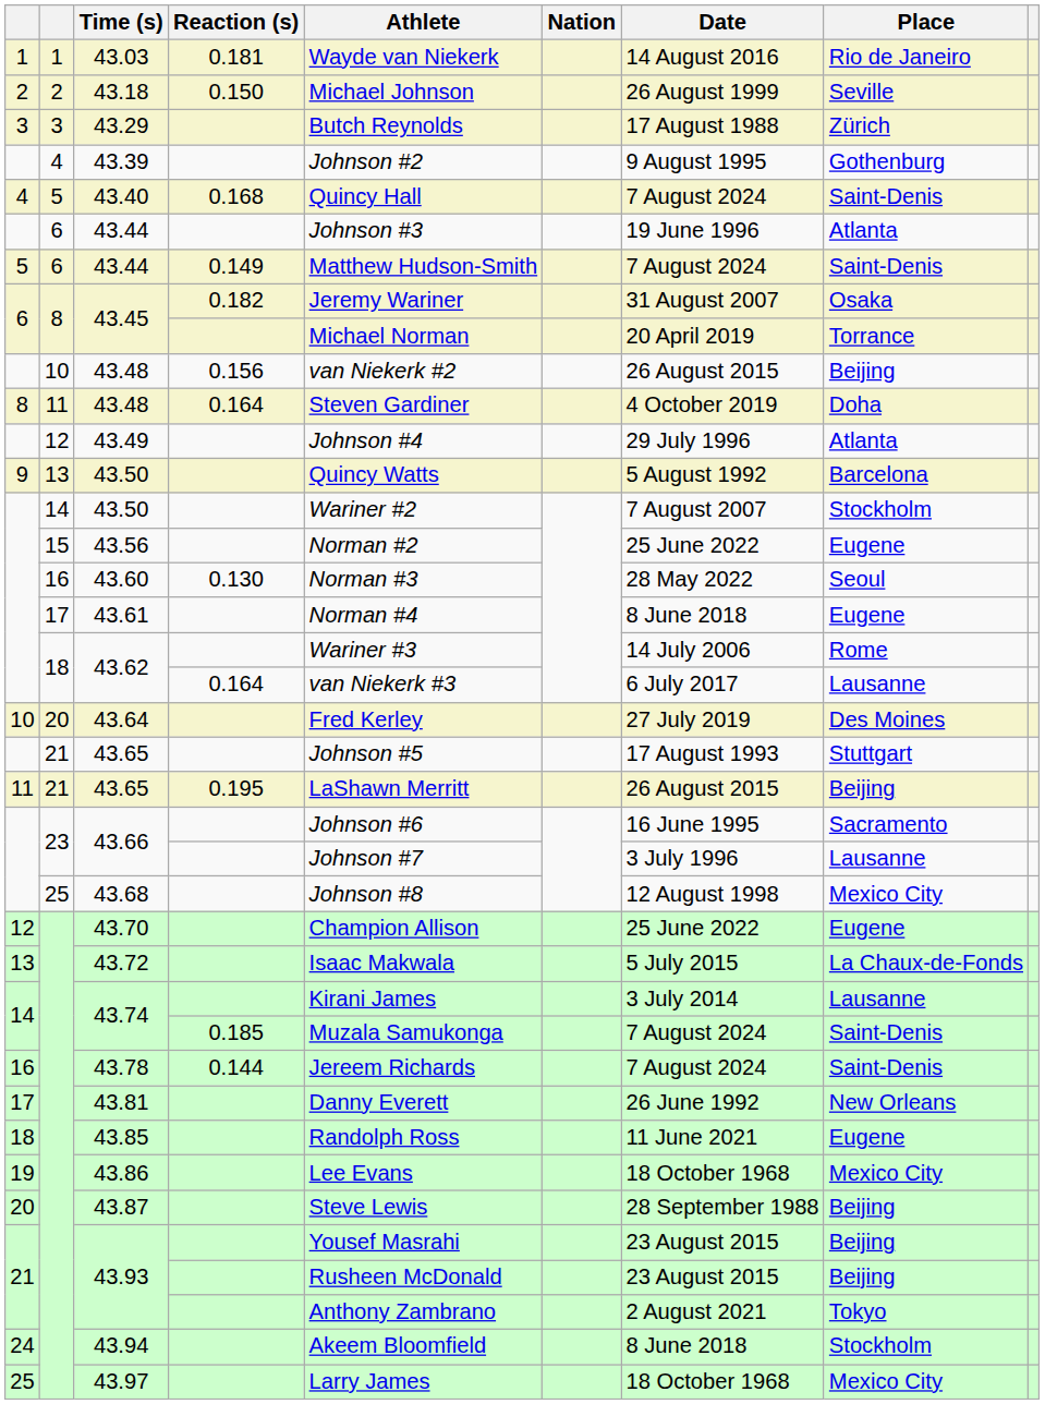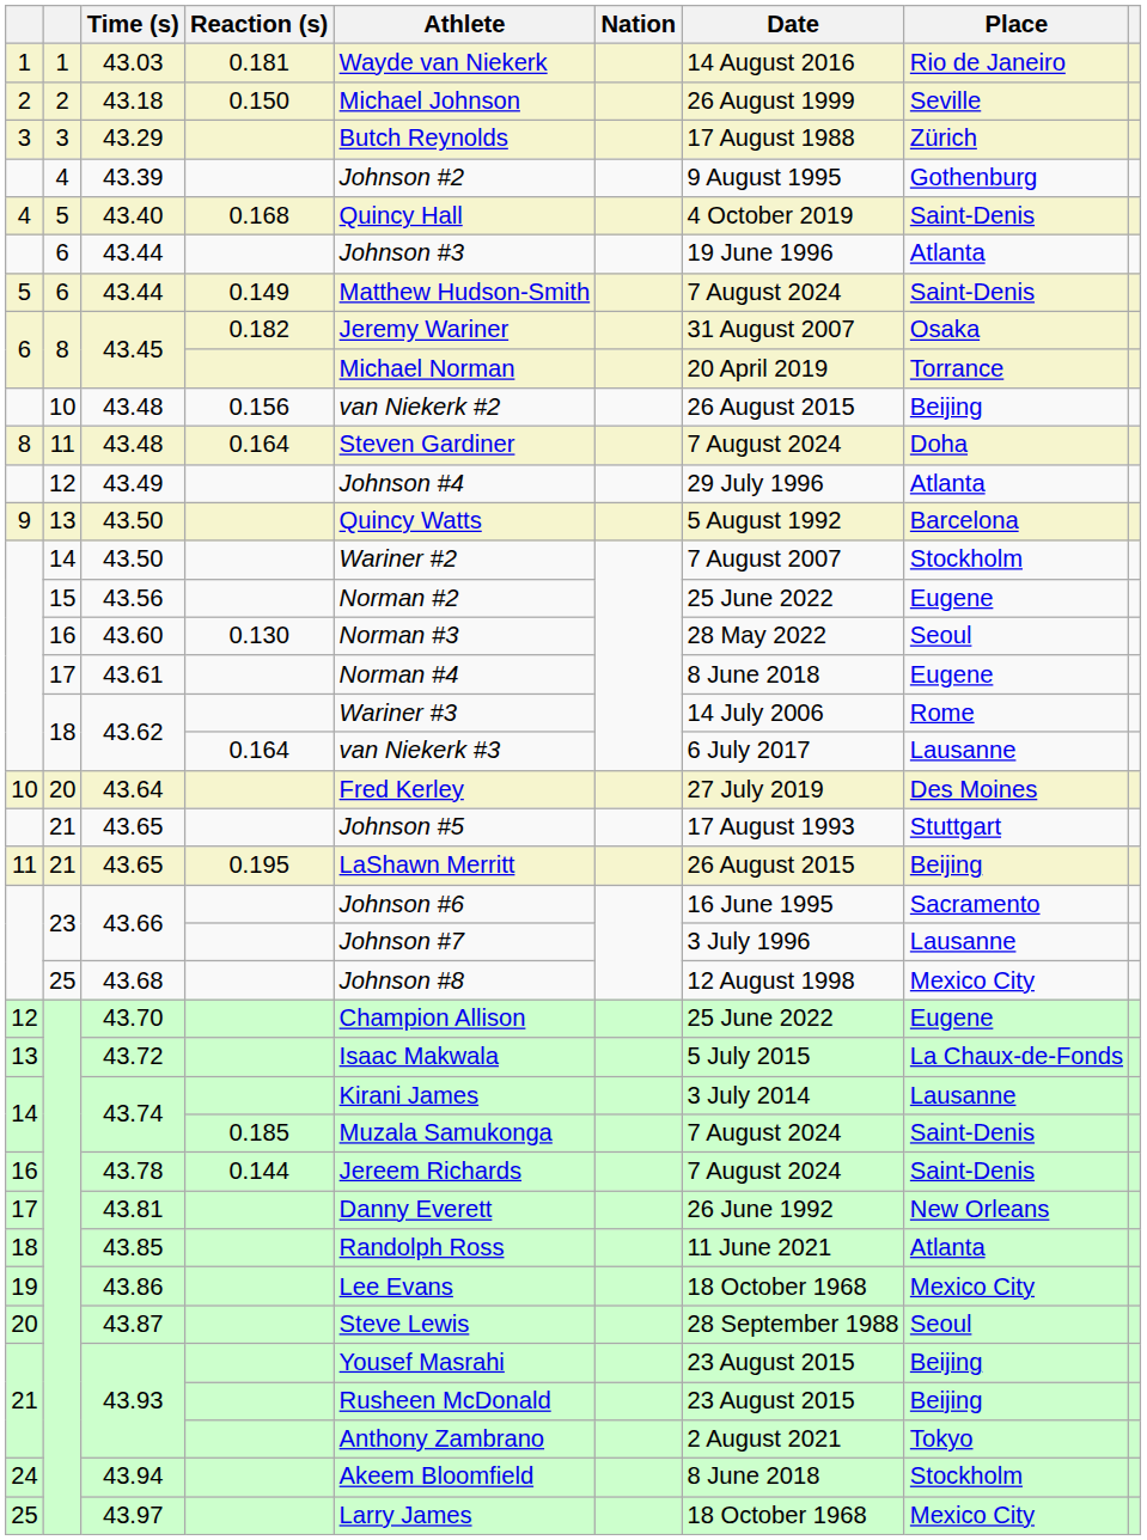43.40 | Date: 7 August 2024 -> 4 October 2019
43.48 / 0.164 | Date: 4 October 2019 -> 7 August 2024
43.85 | Place: Eugene -> Atlanta
43.87 | Place: Beijing -> Seoul
